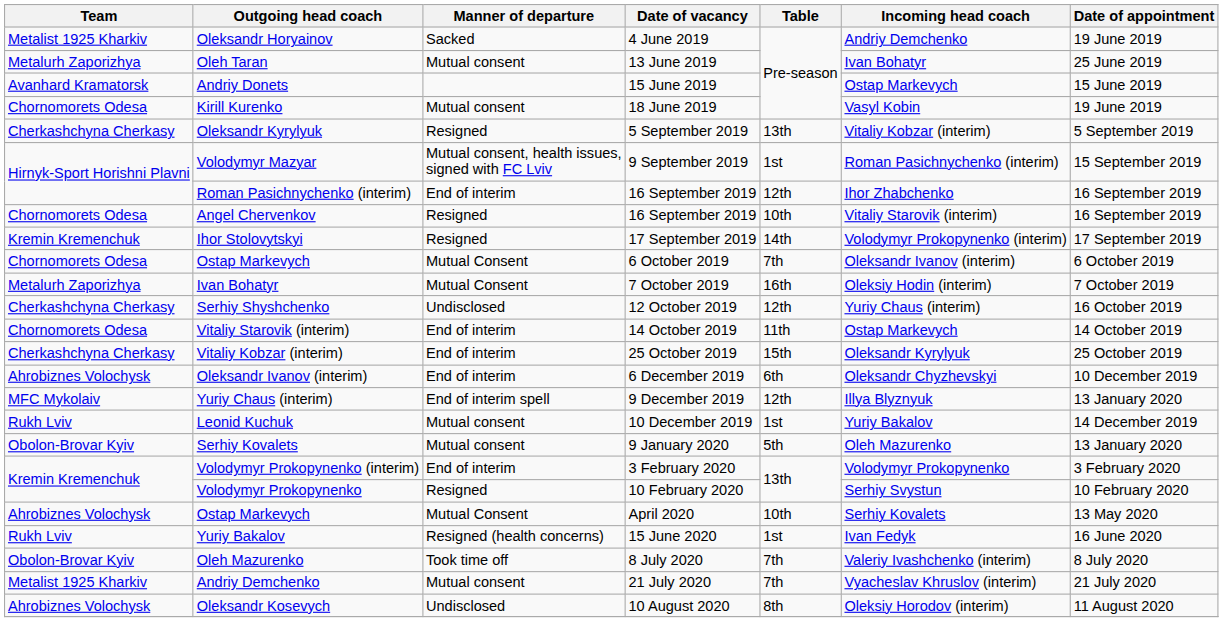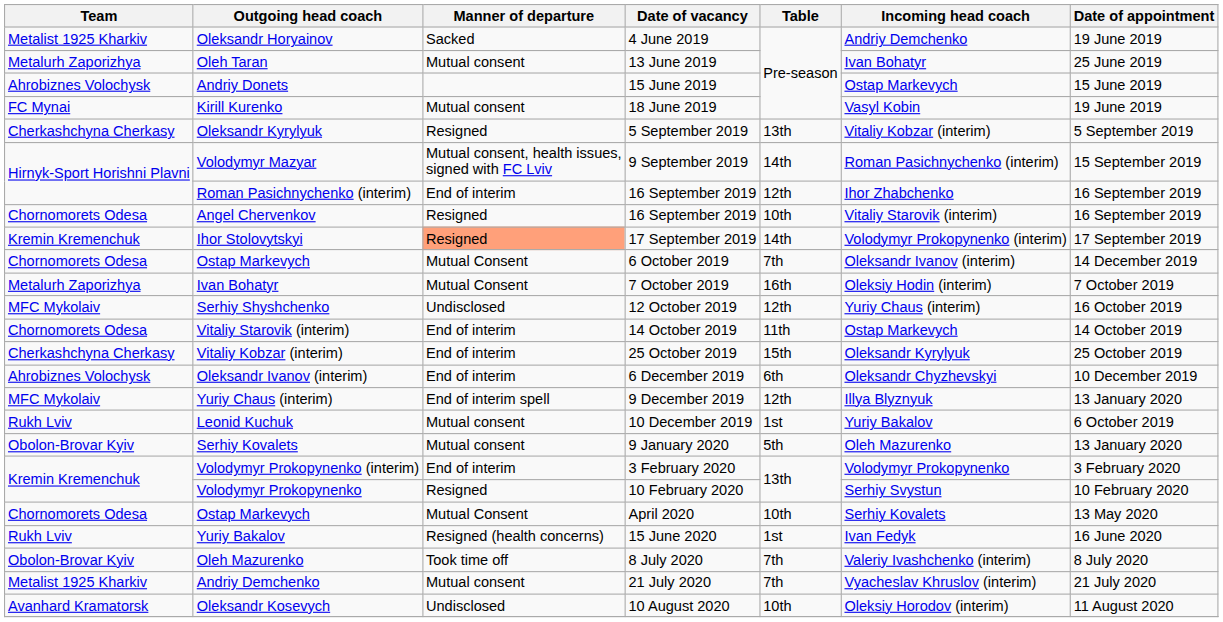Andriy Donets | Team: Avanhard Kramatorsk -> Ahrobiznes Volochysk
Kirill Kurenko | Team: Chornomorets Odesa -> FC Mynai
Volodymyr Mazyar | Table: 1st -> 14th
Ihor Stolovytskyi | Manner of departure: no background -> lightsalmon background
Ostap Markevych / 6 October 2019 | Date of appointment: 6 October 2019 -> 14 December 2019
Serhiy Shyshchenko | Team: Cherkashchyna Cherkasy -> MFC Mykolaiv
Leonid Kuchuk | Date of appointment: 14 December 2019 -> 6 October 2019
Ostap Markevych / April 2020 | Team: Ahrobiznes Volochysk -> Chornomorets Odesa
Oleksandr Kosevych | Team: Ahrobiznes Volochysk -> Avanhard Kramatorsk
Oleksandr Kosevych | Table: 8th -> 10th
